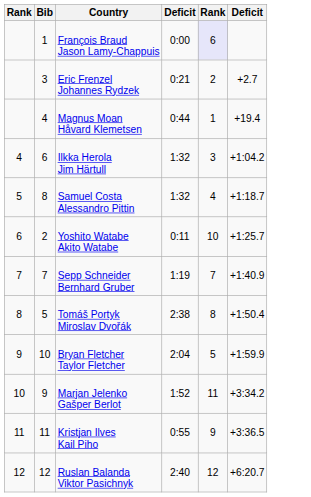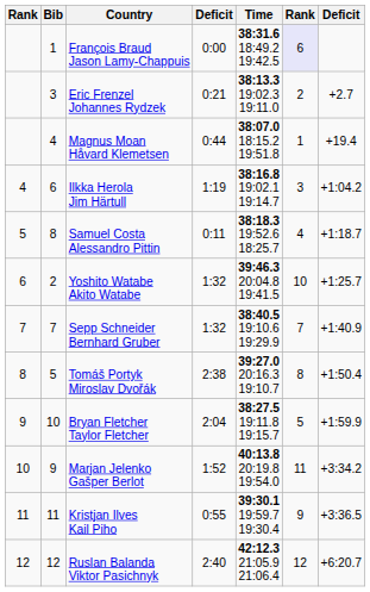+ column: Time | 38:31.6 18:49.2 19:42.5 | 38:13.3 19:02.3 19:11.0 | 38:07.0 18:15.2 19:51.8 | 38:16.8 19:02.1 19:14.7 | 38:18.3 19:52.6 18:25.7 | 39:46.3 20:04.8 19:41.5 | 38:40.5 19:10.6 19:29.9 | 39:27.0 20:16.3 19:10.7 | 38:27.5 19:11.8 19:15.7 | 40:13.8 20:19.8 19:54.0 | 39:30.1 19:59.7 19:30.4 | 42:12.3 21:05.9 21:06.4
Ilkka Herola Jim Härtull | column 4: 1:32 -> 1:19
Samuel Costa Alessandro Pittin | column 4: 1:32 -> 0:11
Yoshito Watabe Akito Watabe | column 4: 0:11 -> 1:32
Sepp Schneider Bernhard Gruber | column 4: 1:19 -> 1:32
